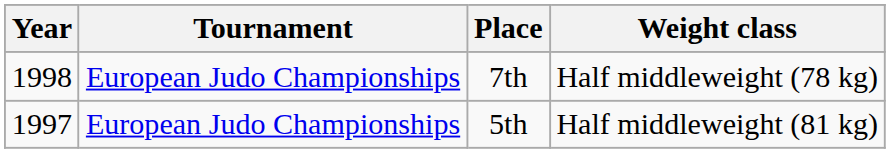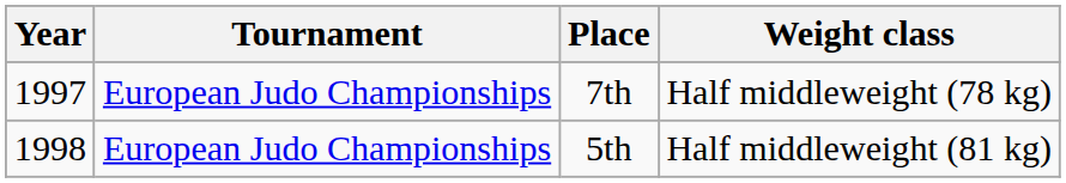7th | Year: 1998 -> 1997
5th | Year: 1997 -> 1998
